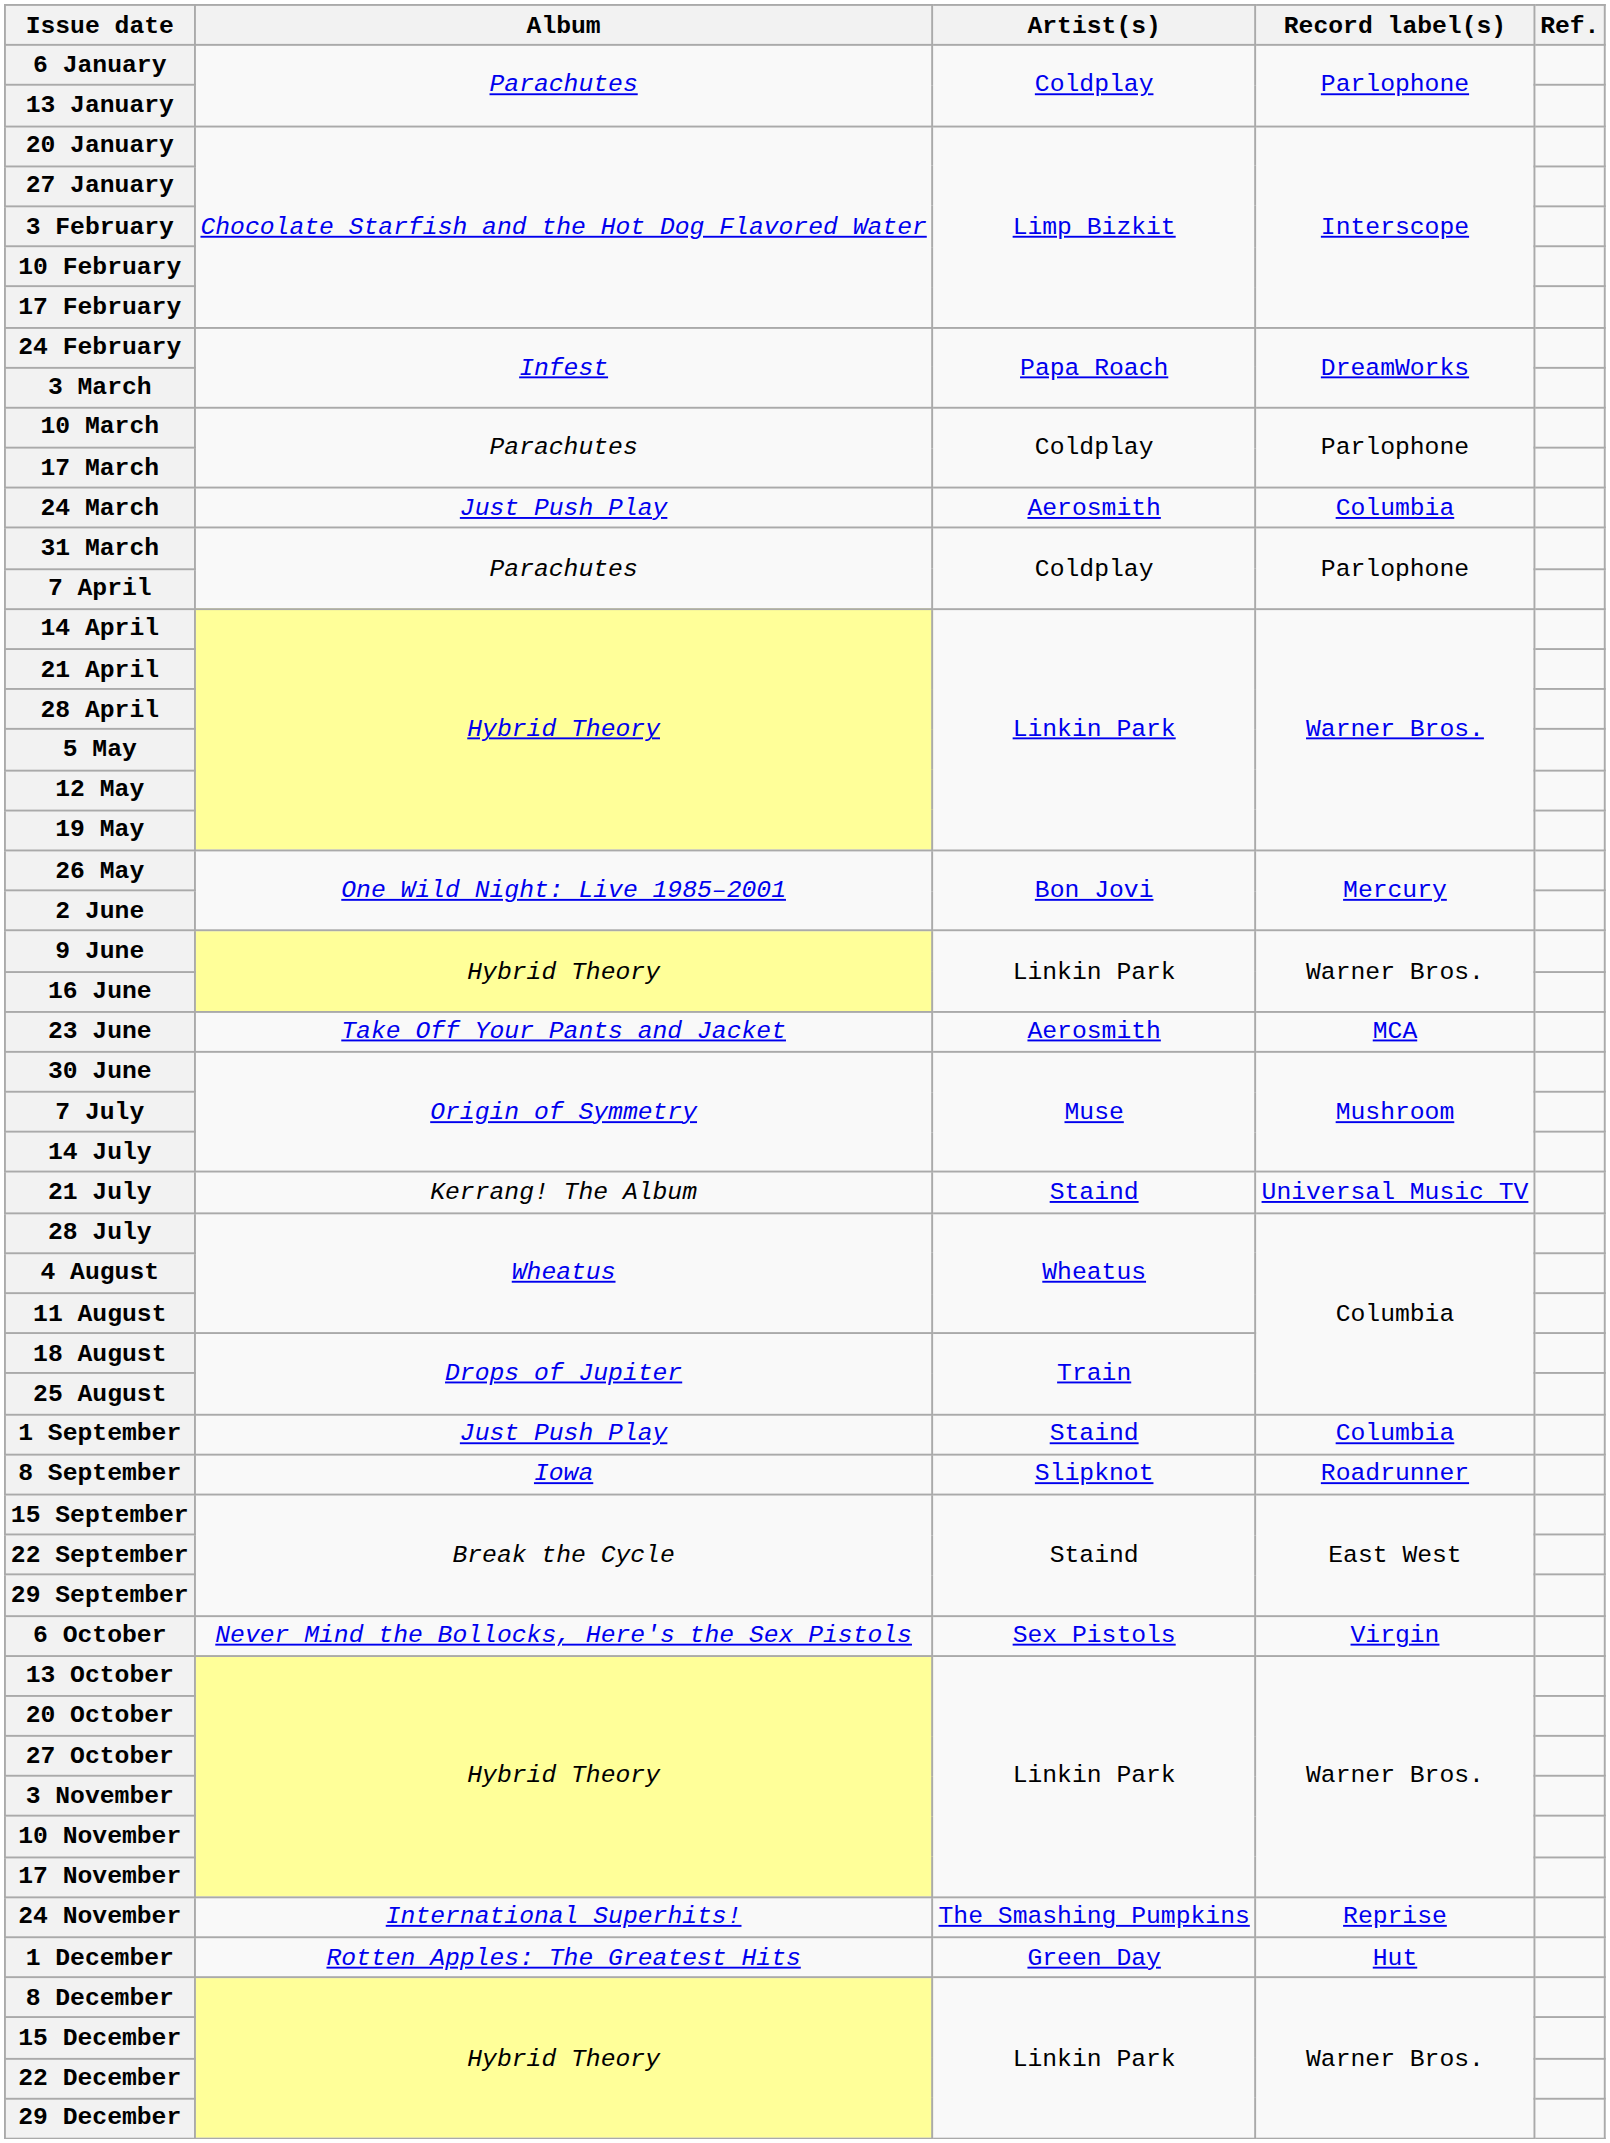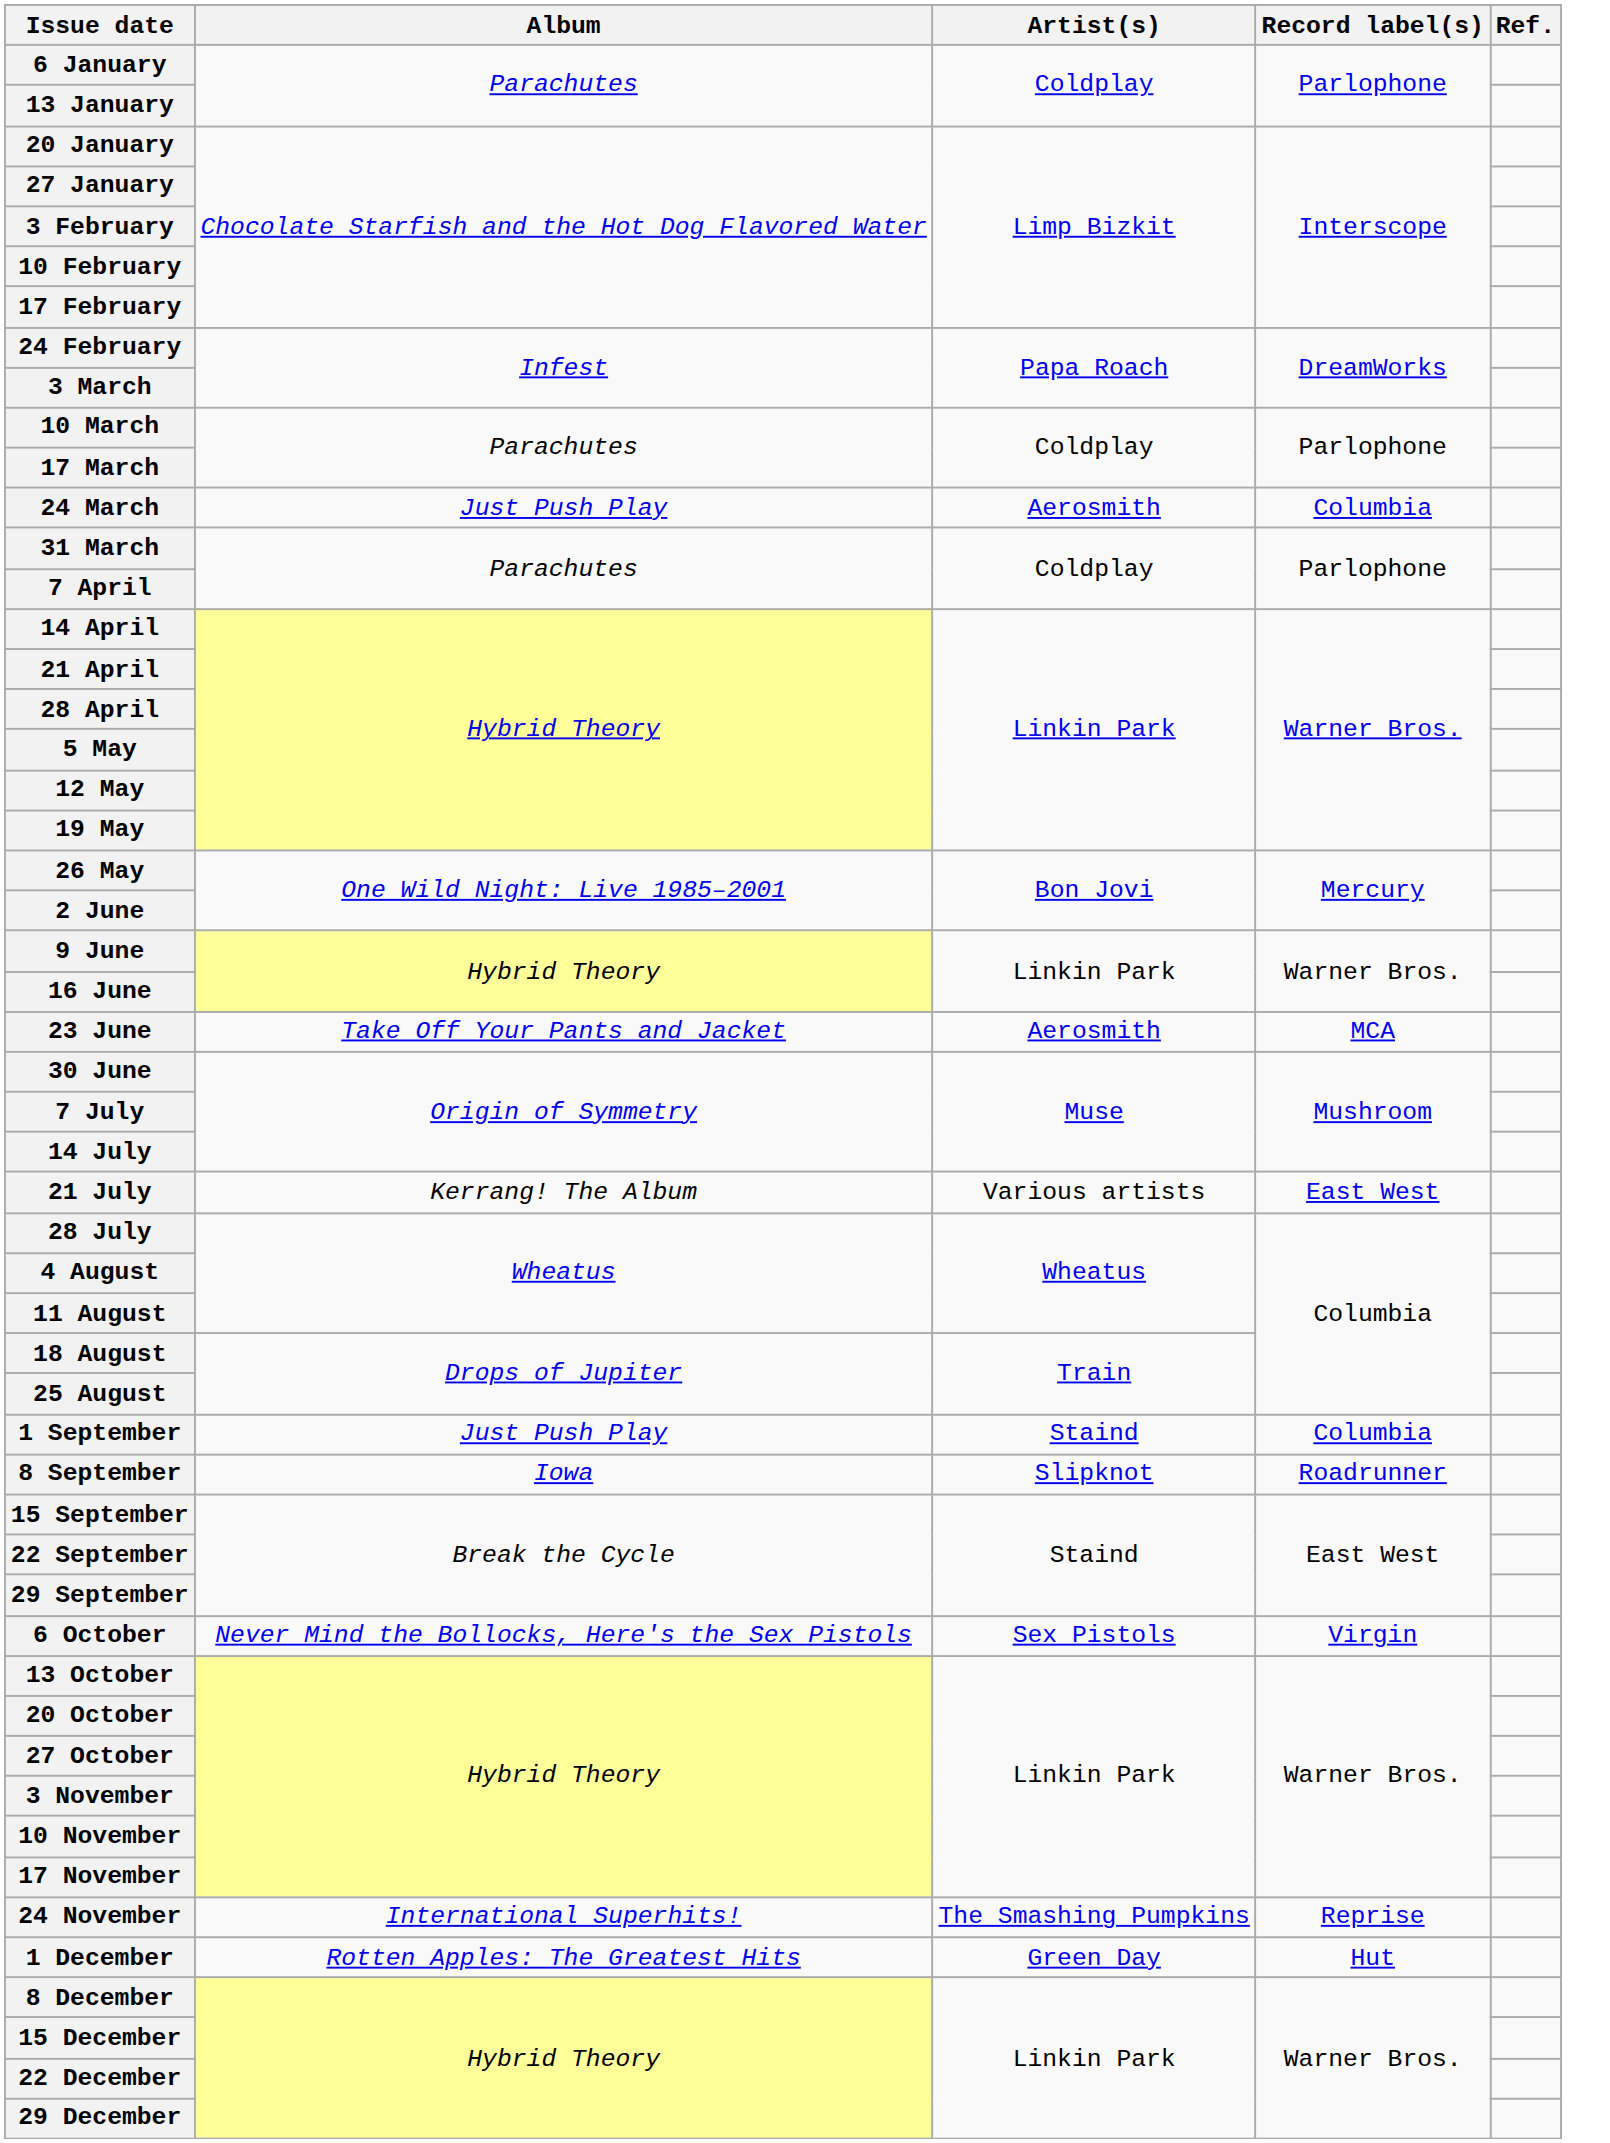21 July | Artist(s): Staind -> Various artists
21 July | Record label(s): Universal Music TV -> East West
